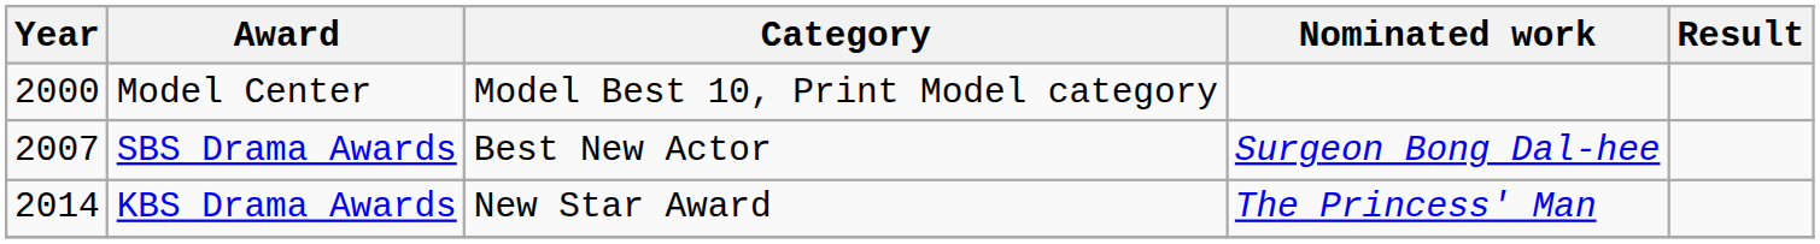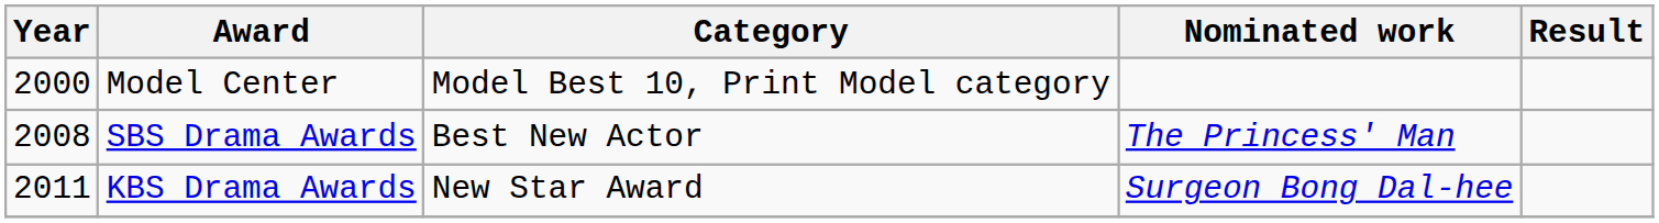SBS Drama Awards | Year: 2007 -> 2008
SBS Drama Awards | Nominated work: Surgeon Bong Dal-hee -> The Princess' Man
KBS Drama Awards | Year: 2014 -> 2011
KBS Drama Awards | Nominated work: The Princess' Man -> Surgeon Bong Dal-hee
